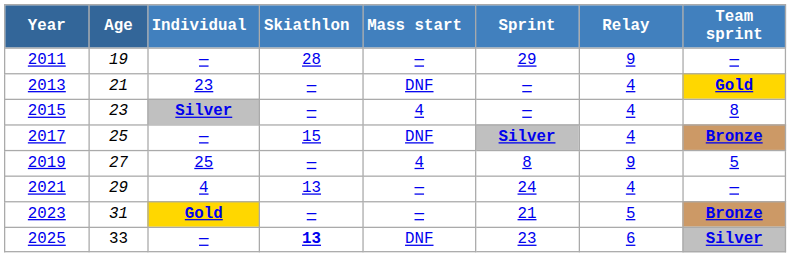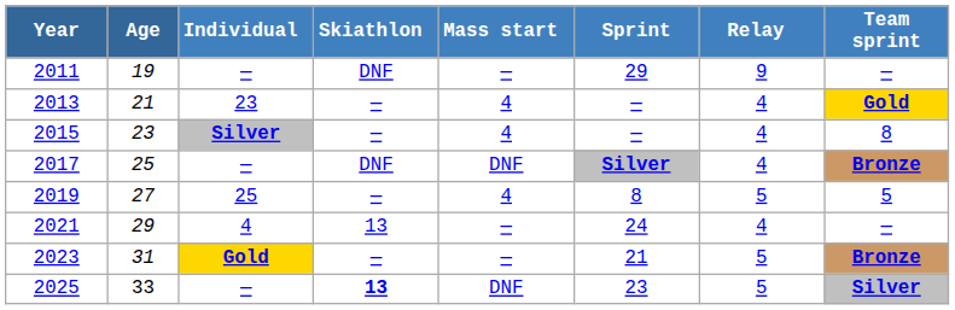2011 | Skiathlon: 28 -> DNF
2013 | Mass start: DNF -> 4
2017 | Skiathlon: 15 -> DNF
2019 | Relay: 9 -> 5
2025 | Relay: 6 -> 5
